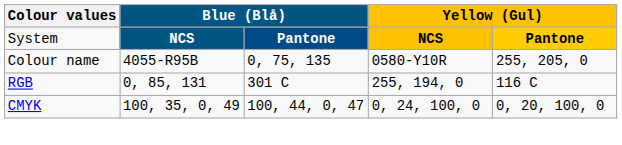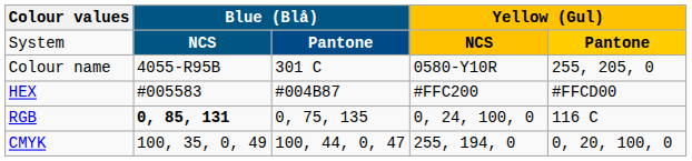Colour name | column 3: 0, 75, 135 -> 301 C
+ row: HEX | #005583 | #004B87 | #FFC200 | #FFCD00
RGB | column 2: normal -> bold
RGB | column 3: 301 C -> 0, 75, 135
RGB | column 4: 255, 194, 0 -> 0, 24, 100, 0
CMYK | column 4: 0, 24, 100, 0 -> 255, 194, 0
